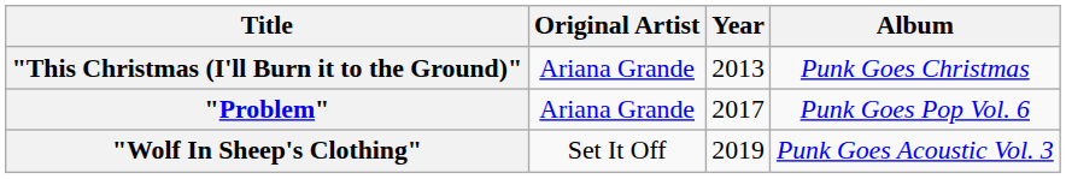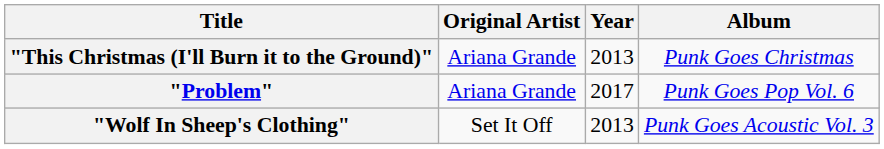"Wolf In Sheep's Clothing" | Year: 2019 -> 2013
